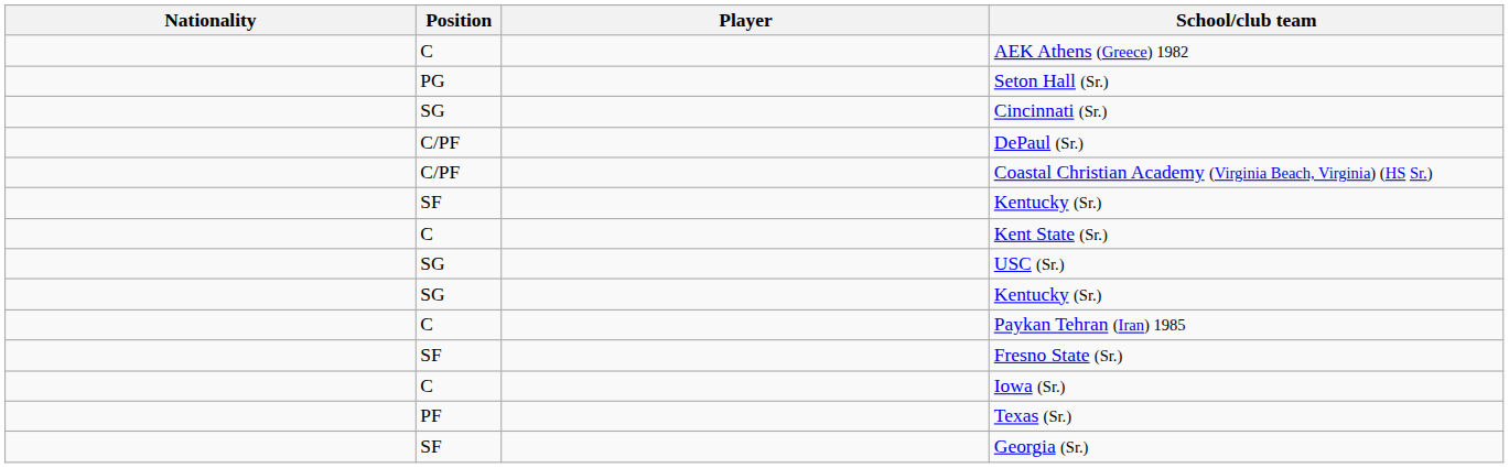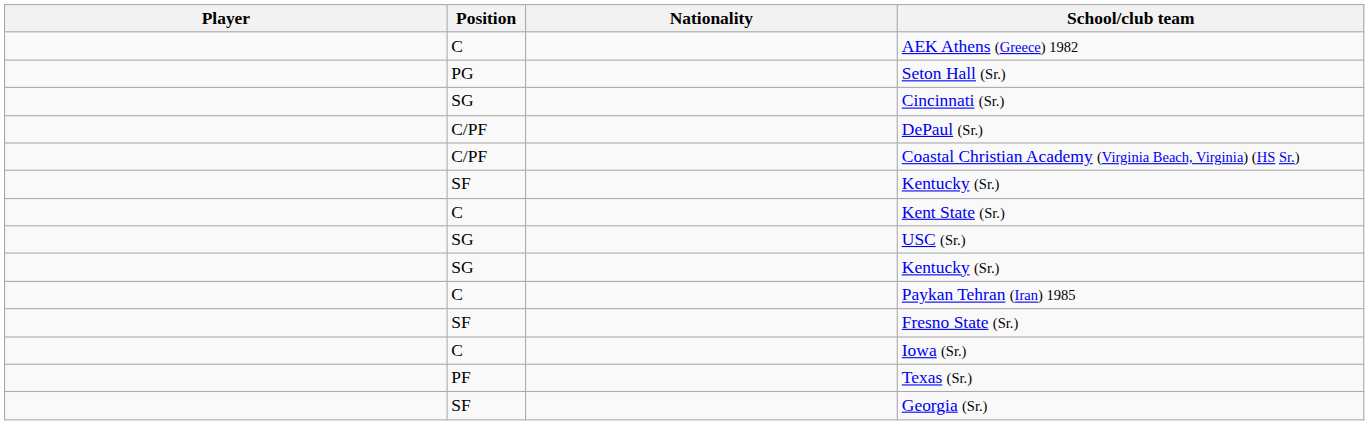columns swapped: Player <-> Nationality
